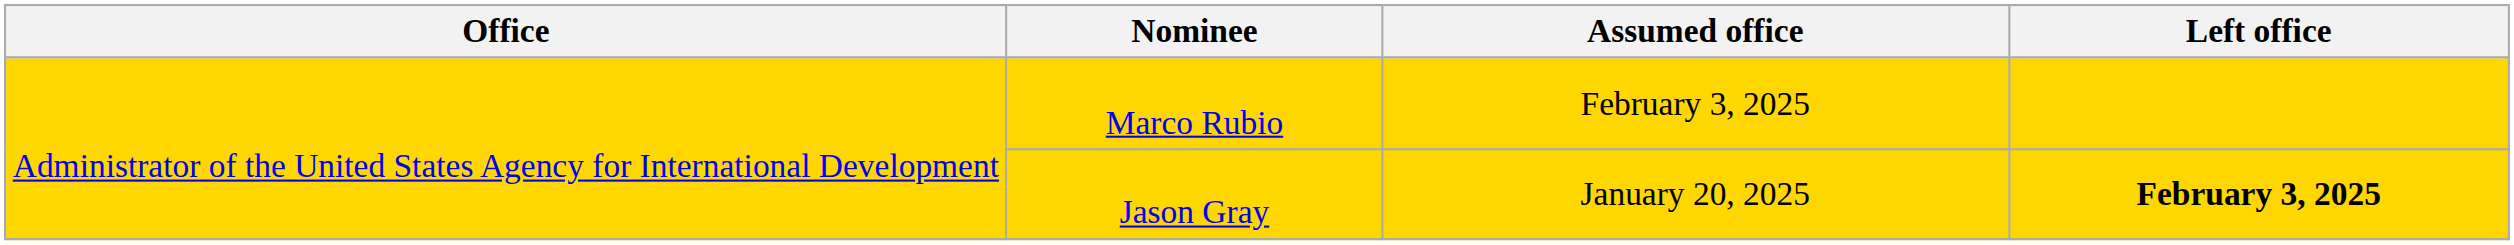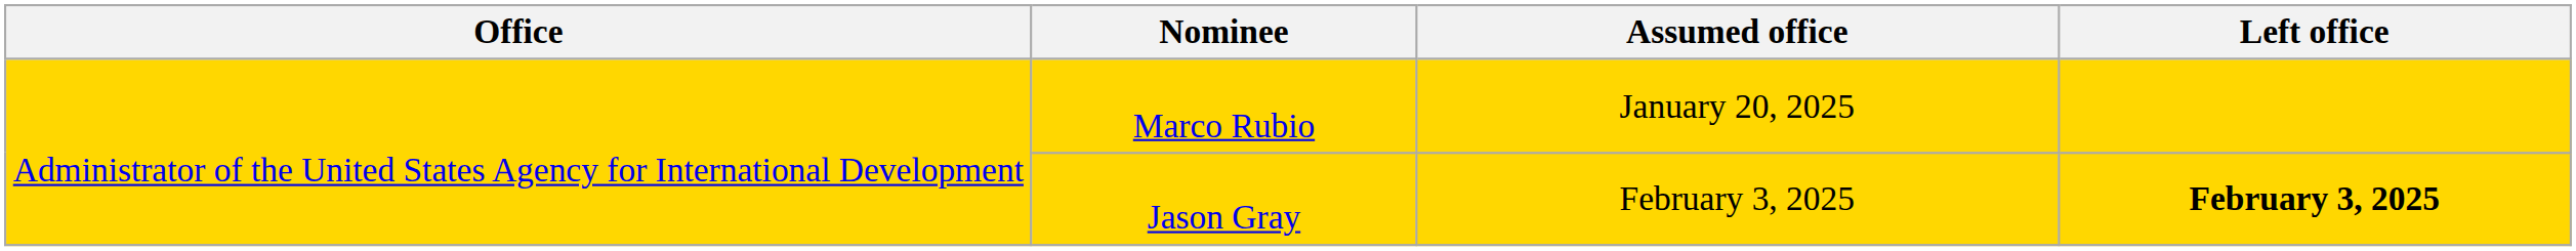Marco Rubio | Assumed office: February 3, 2025 -> January 20, 2025
Jason Gray | Assumed office: January 20, 2025 -> February 3, 2025
